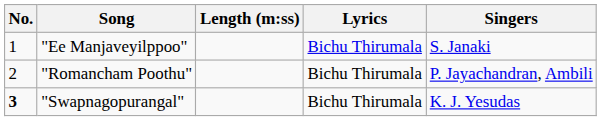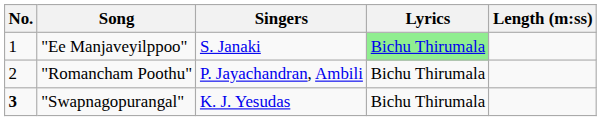columns swapped: Singers <-> Length (m:ss)
"Ee Manjaveyilppoo" | Lyrics: no background -> lightgreen background
